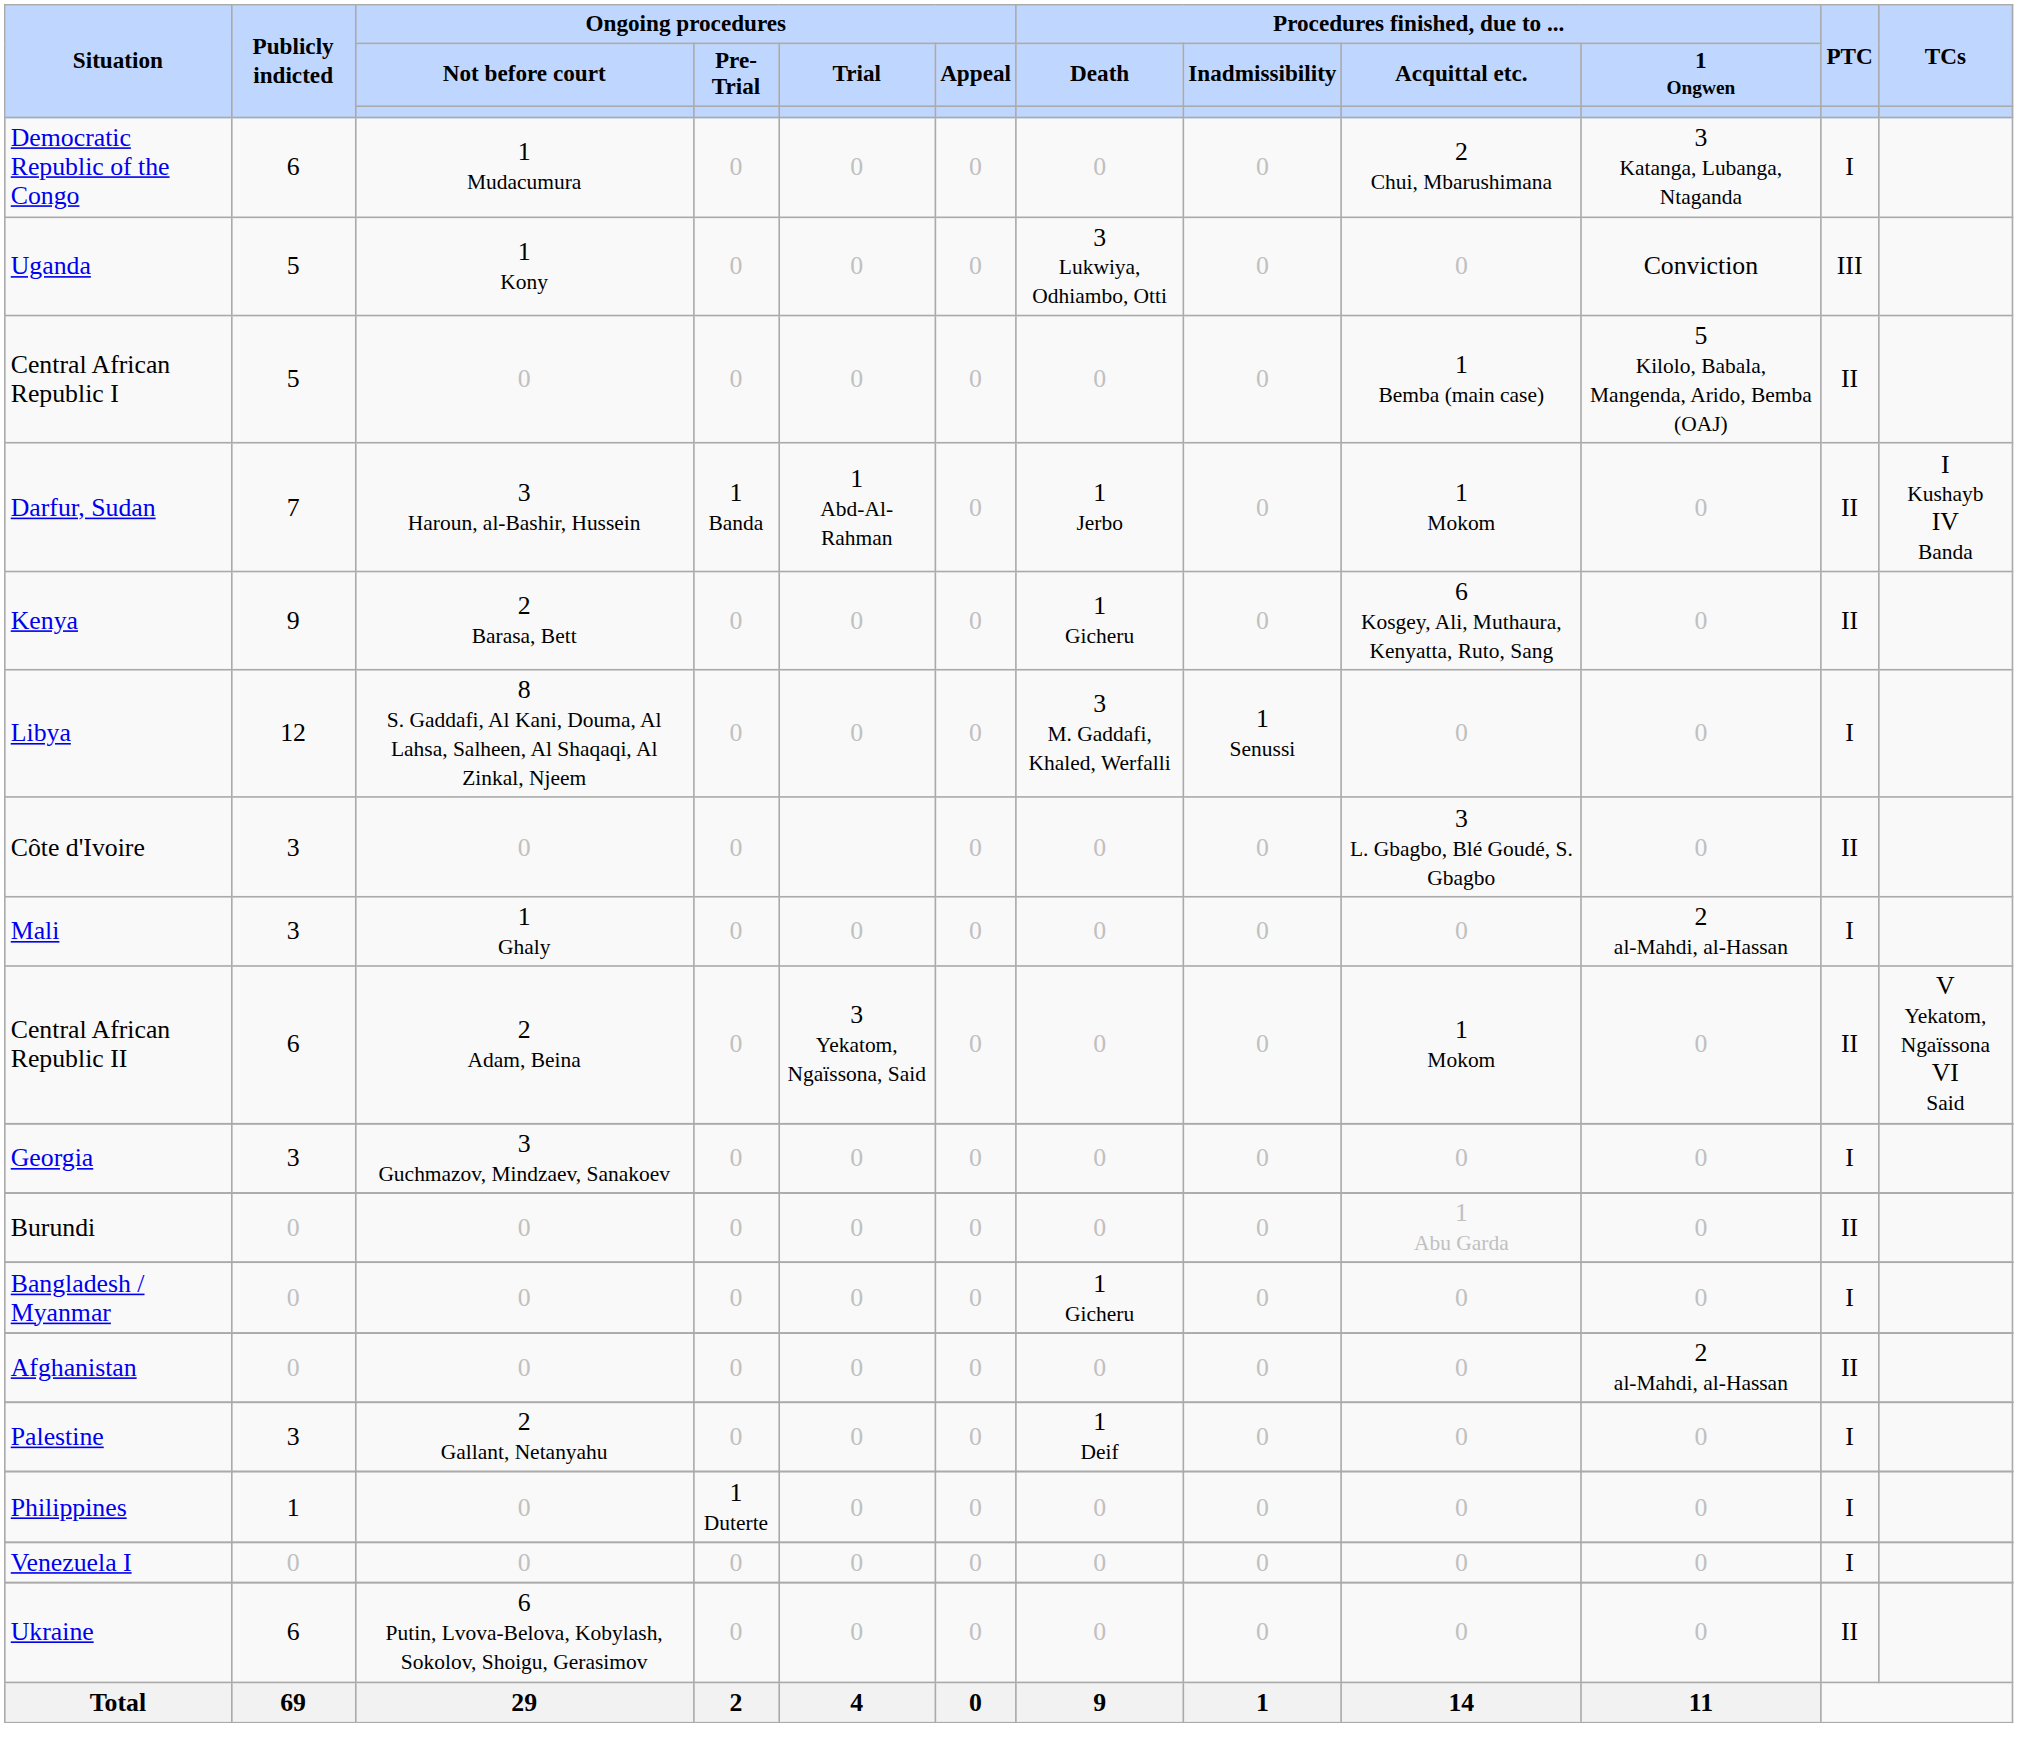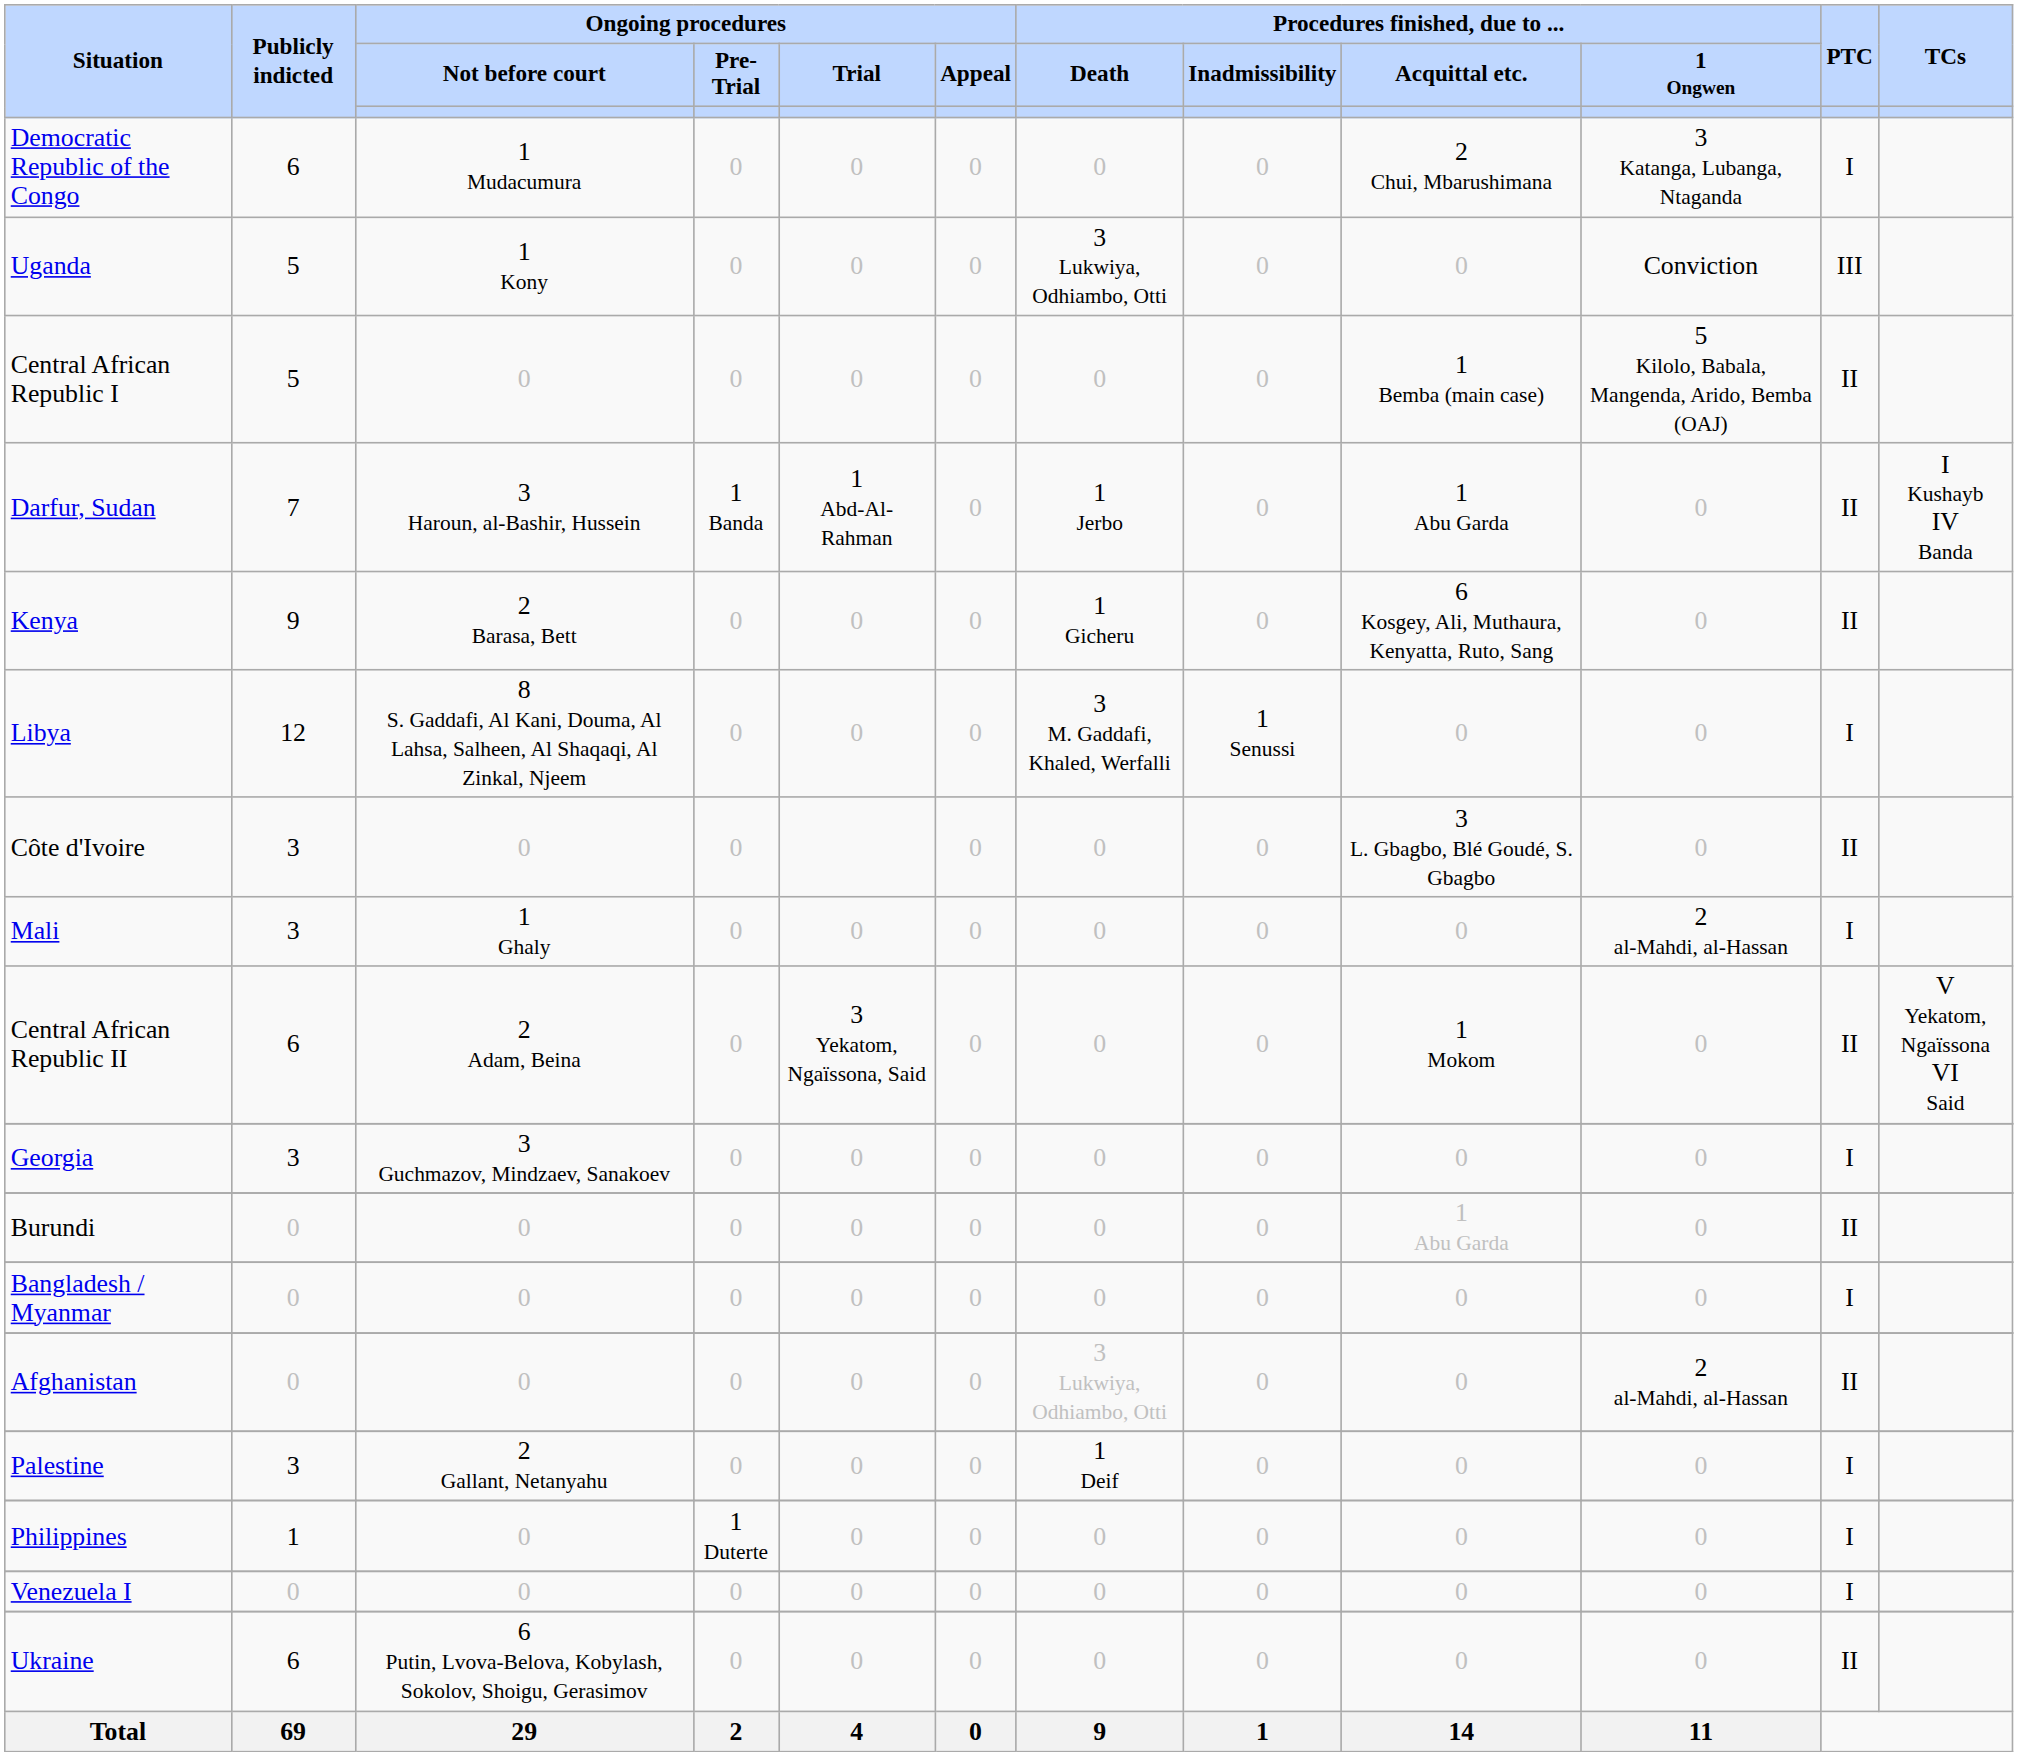Darfur, Sudan | column 9: 1 Mokom -> 1 Abu Garda
Bangladesh / Myanmar | column 7: 1 Gicheru -> 0
Afghanistan | column 7: 0 -> 3 Lukwiya, Odhiambo, Otti
